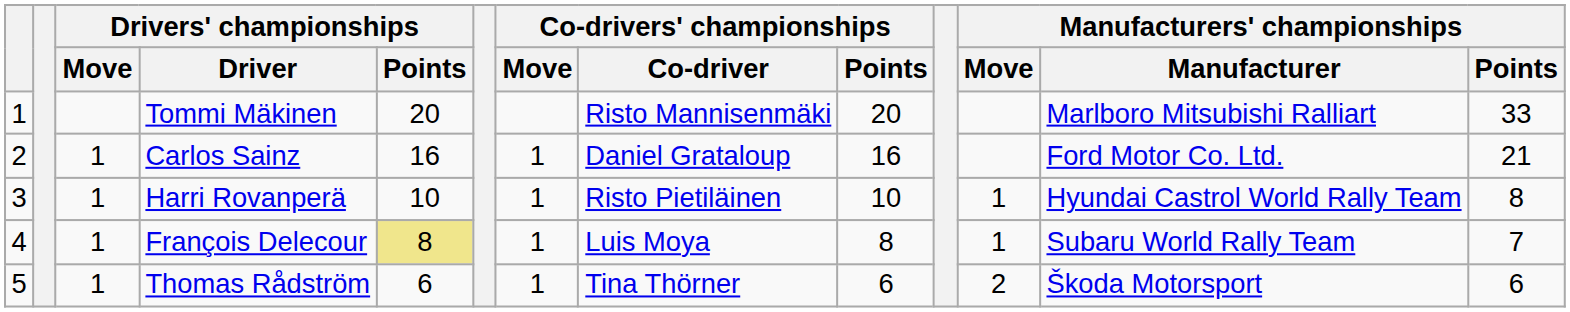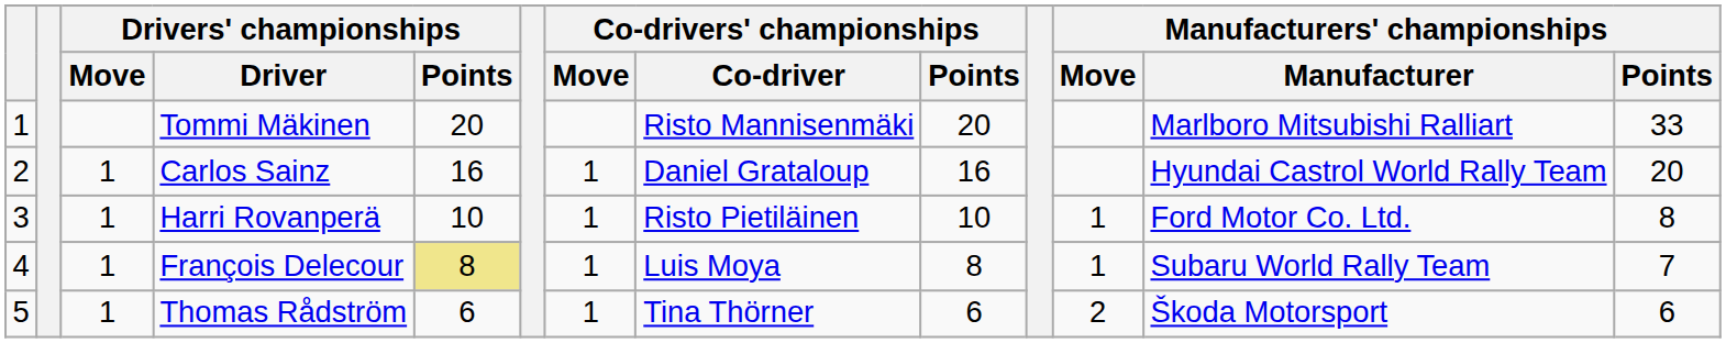Carlos Sainz | Manufacturers' championships / Manufacturer: Ford Motor Co. Ltd. -> Hyundai Castrol World Rally Team
Carlos Sainz | Manufacturers' championships / Points: 21 -> 20
Harri Rovanperä | Manufacturers' championships / Manufacturer: Hyundai Castrol World Rally Team -> Ford Motor Co. Ltd.
